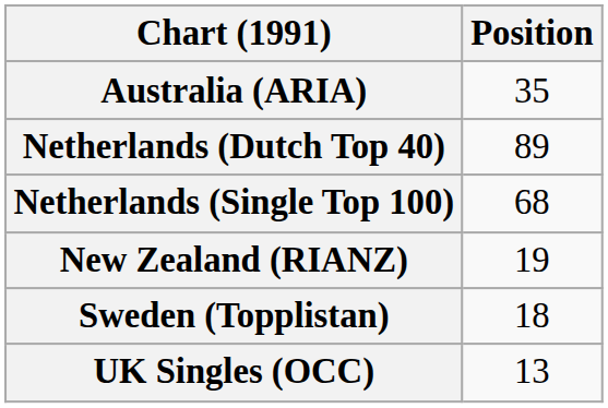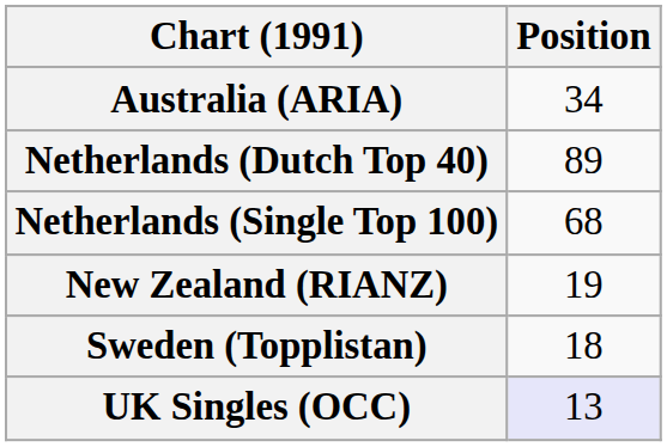Australia (ARIA) | Position: 35 -> 34
UK Singles (OCC) | Position: no background -> lavender background
